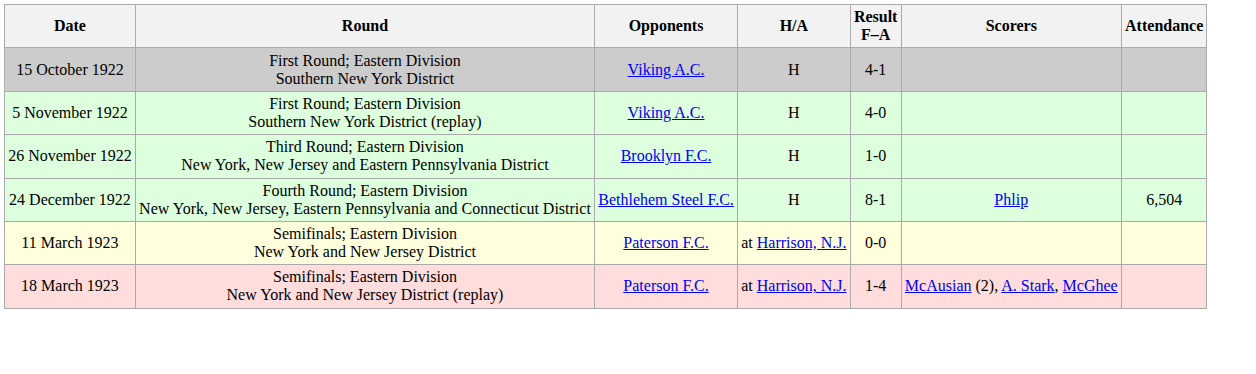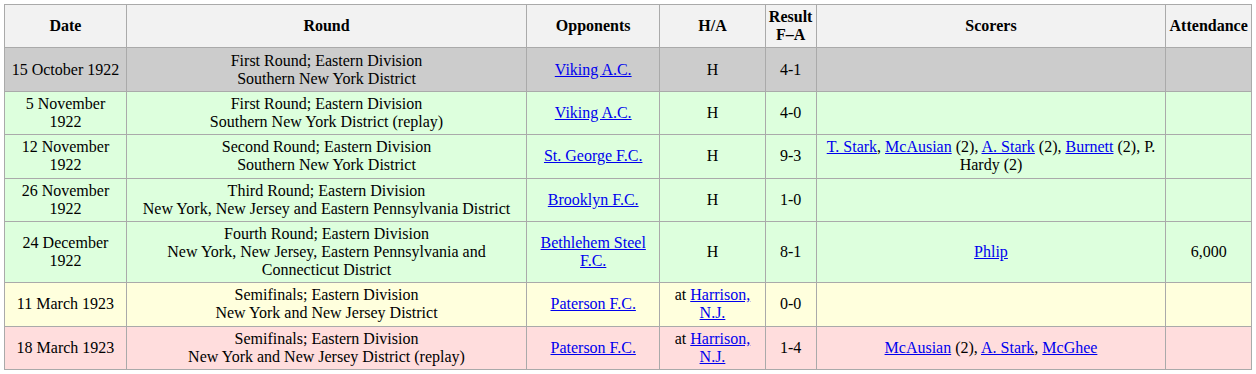+ row: 12 November 1922 | Second Round; Eastern Division Southern New York District | St. George F.C. | H | 9-3 | T. Stark, McAusian (2), A. Stark (2), Burnett (2), P. Hardy (2)
24 December 1922 | Attendance: 6,504 -> 6,000
